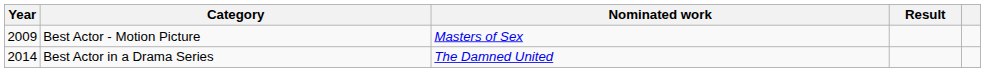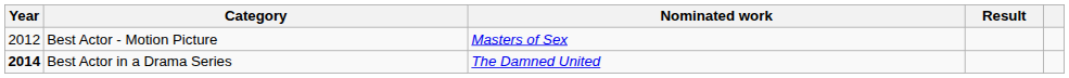Best Actor - Motion Picture | Year: 2009 -> 2012
Best Actor in a Drama Series | Year: normal -> bold
